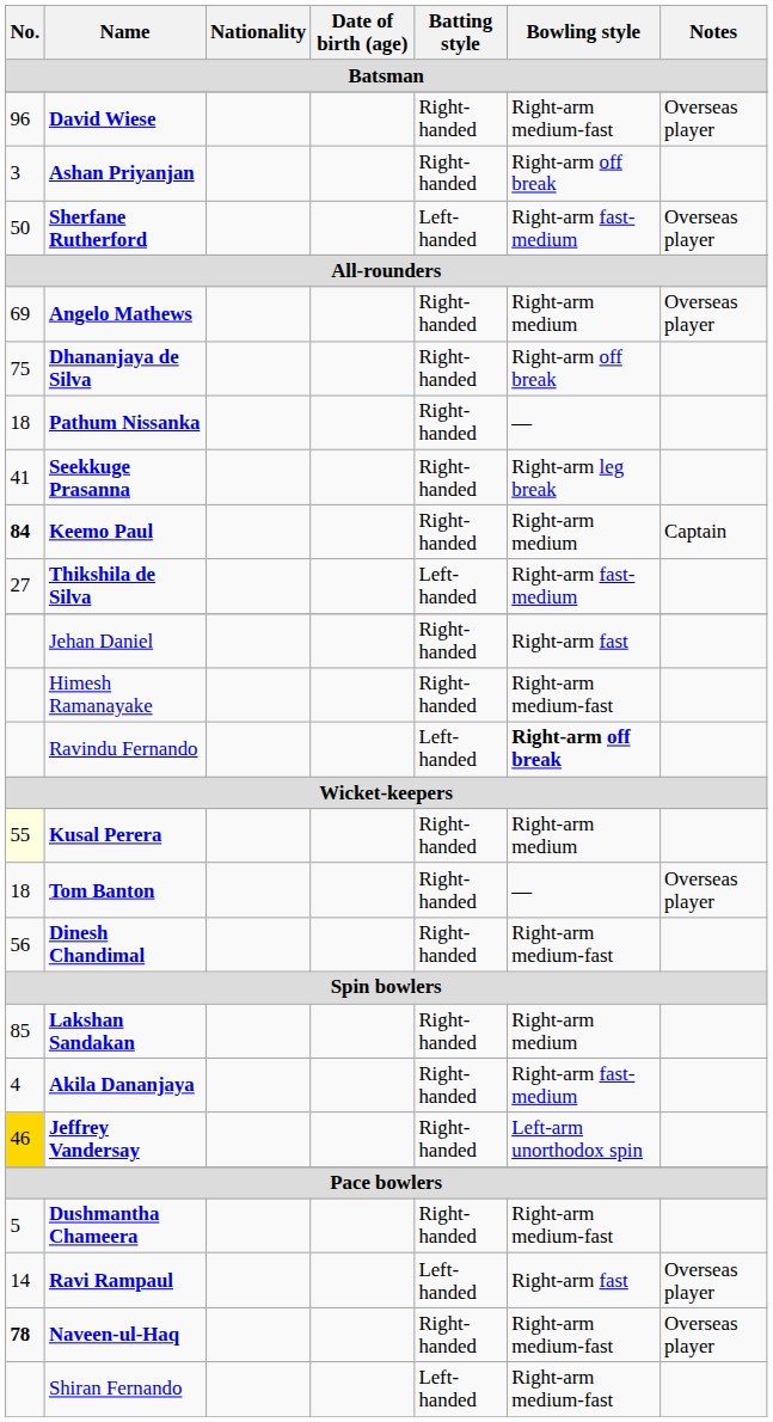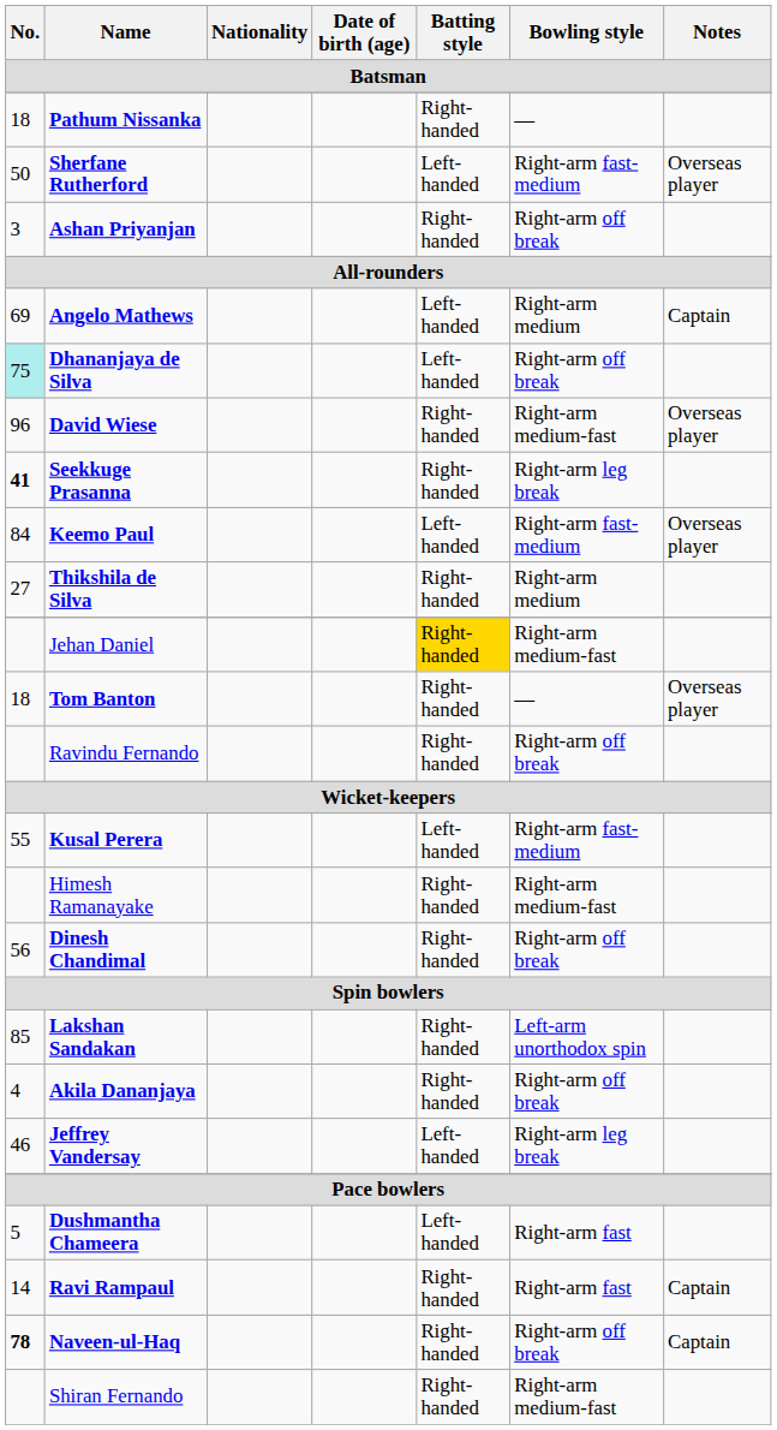rows swapped: Pathum Nissanka <-> David Wiese
rows swapped: Ashan Priyanjan <-> Sherfane Rutherford
Angelo Mathews | Batting style: Right-handed -> Left-handed
Angelo Mathews | Notes: Overseas player -> Captain
Dhananjaya de Silva | No.: no background -> paleturquoise background
Dhananjaya de Silva | Batting style: Right-handed -> Left-handed
Seekkuge Prasanna | No.: normal -> bold
Keemo Paul | No.: bold -> normal
Keemo Paul | Batting style: Right-handed -> Left-handed
Keemo Paul | Bowling style: Right-arm medium -> Right-arm fast-medium
Keemo Paul | Notes: Captain -> Overseas player
Thikshila de Silva | Batting style: Left-handed -> Right-handed
Thikshila de Silva | Bowling style: Right-arm fast-medium -> Right-arm medium
Jehan Daniel | Batting style: no background -> gold background
Jehan Daniel | Bowling style: Right-arm fast -> Right-arm medium-fast
rows swapped: Himesh Ramanayake <-> Tom Banton
Ravindu Fernando | Batting style: Left-handed -> Right-handed
Ravindu Fernando | Bowling style: bold -> normal
Kusal Perera | No.: lightyellow background -> no background
Kusal Perera | Batting style: Right-handed -> Left-handed
Kusal Perera | Bowling style: Right-arm medium -> Right-arm fast-medium
Dinesh Chandimal | Bowling style: Right-arm medium-fast -> Right-arm off break
Lakshan Sandakan | Bowling style: Right-arm medium -> Left-arm unorthodox spin
Akila Dananjaya | Bowling style: Right-arm fast-medium -> Right-arm off break
Jeffrey Vandersay | No.: gold background -> no background
Jeffrey Vandersay | Batting style: Right-handed -> Left-handed
Jeffrey Vandersay | Bowling style: Left-arm unorthodox spin -> Right-arm leg break
Dushmantha Chameera | Batting style: Right-handed -> Left-handed
Dushmantha Chameera | Bowling style: Right-arm medium-fast -> Right-arm fast
Ravi Rampaul | Batting style: Left-handed -> Right-handed
Ravi Rampaul | Notes: Overseas player -> Captain
Naveen-ul-Haq | Bowling style: Right-arm medium-fast -> Right-arm off break
Naveen-ul-Haq | Notes: Overseas player -> Captain
Shiran Fernando | Batting style: Left-handed -> Right-handed
